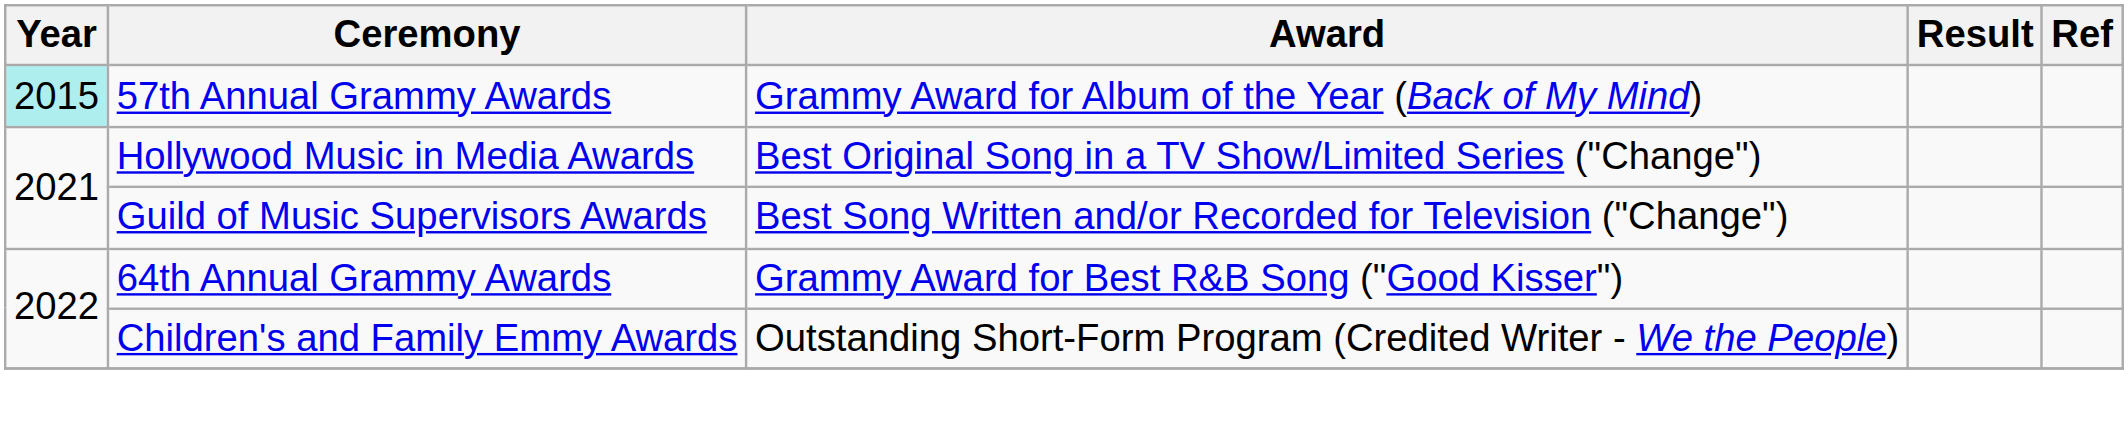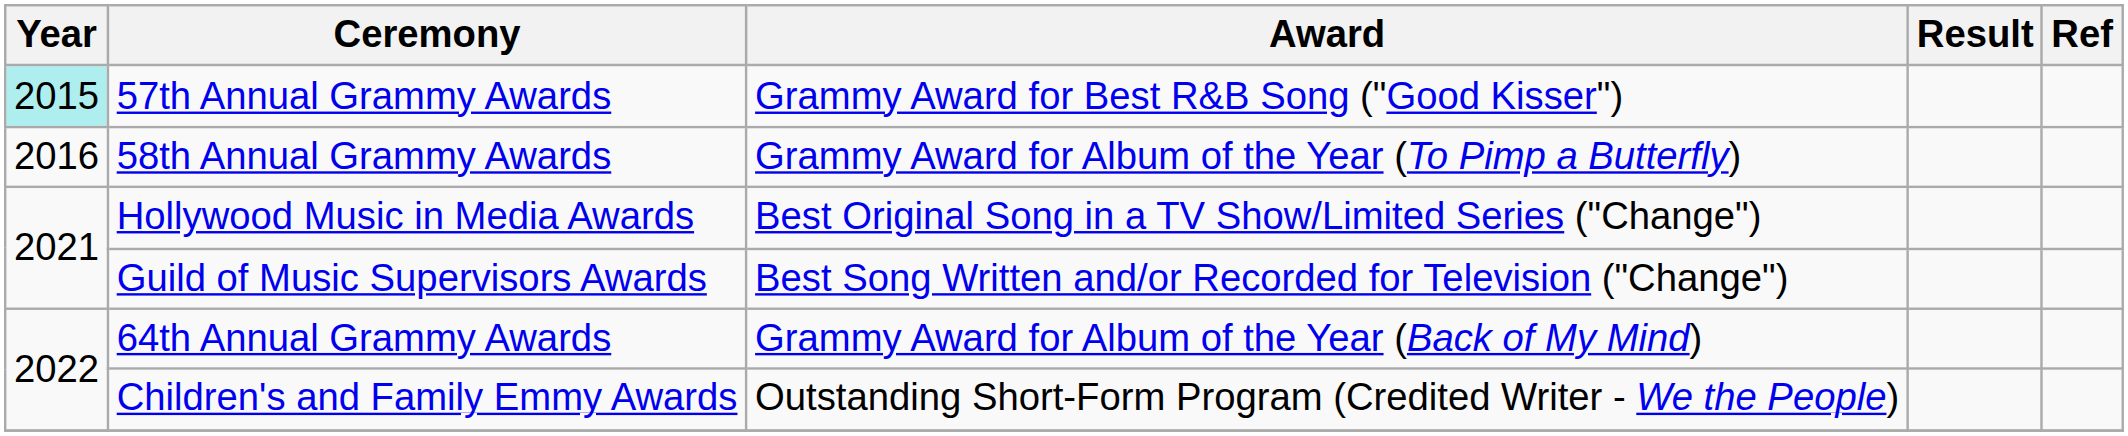57th Annual Grammy Awards | Award: Grammy Award for Album of the Year (Back of My Mind) -> Grammy Award for Best R&B Song ("Good Kisser")
+ row: 2016 | 58th Annual Grammy Awards | Grammy Award for Album of the Year (To Pimp a Butterfly)
64th Annual Grammy Awards | Award: Grammy Award for Best R&B Song ("Good Kisser") -> Grammy Award for Album of the Year (Back of My Mind)
